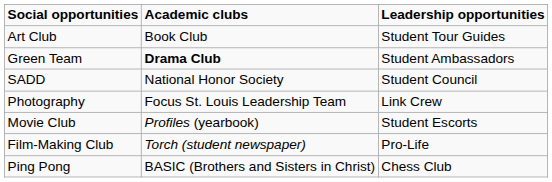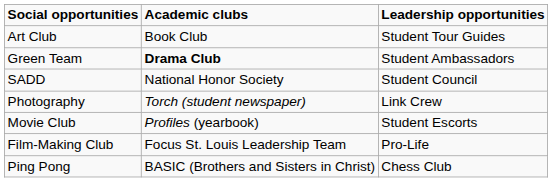Photography | Academic clubs: Focus St. Louis Leadership Team -> Torch (student newspaper)
Film-Making Club | Academic clubs: Torch (student newspaper) -> Focus St. Louis Leadership Team
